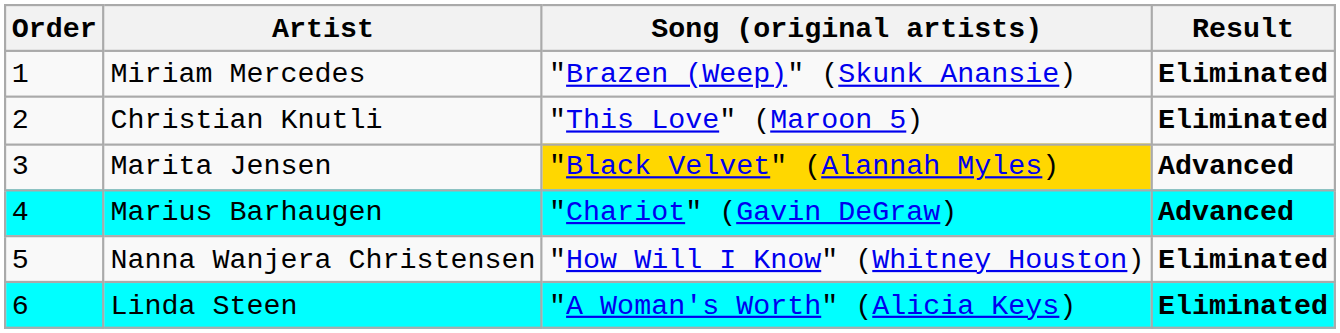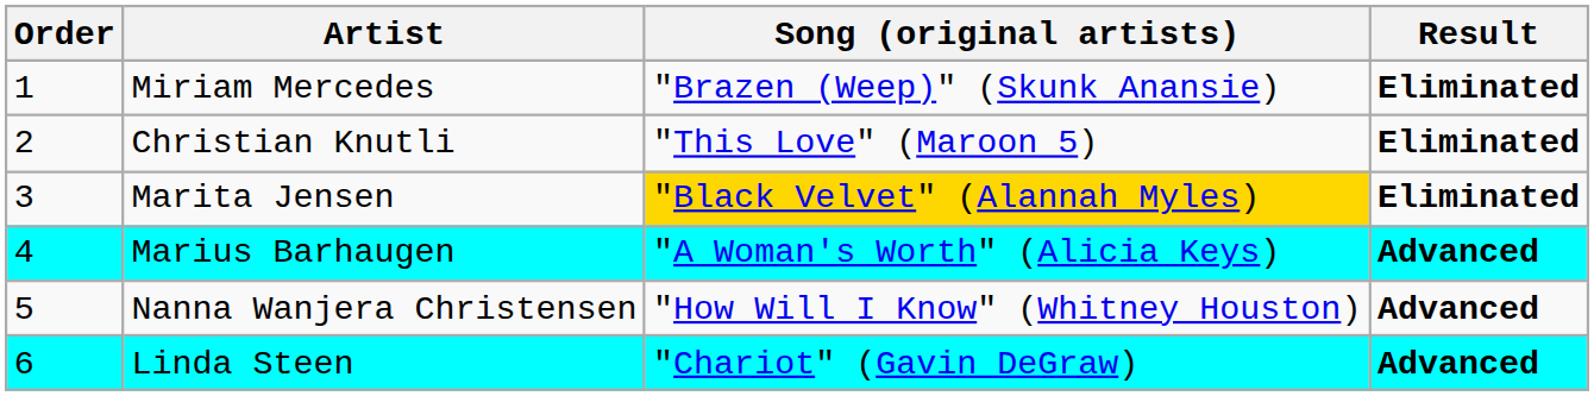Marita Jensen | Result: Advanced -> Eliminated
Marius Barhaugen | Song (original artists): "Chariot" (Gavin DeGraw) -> "A Woman's Worth" (Alicia Keys)
Nanna Wanjera Christensen | Result: Eliminated -> Advanced
Linda Steen | Song (original artists): "A Woman's Worth" (Alicia Keys) -> "Chariot" (Gavin DeGraw)
Linda Steen | Result: Eliminated -> Advanced
